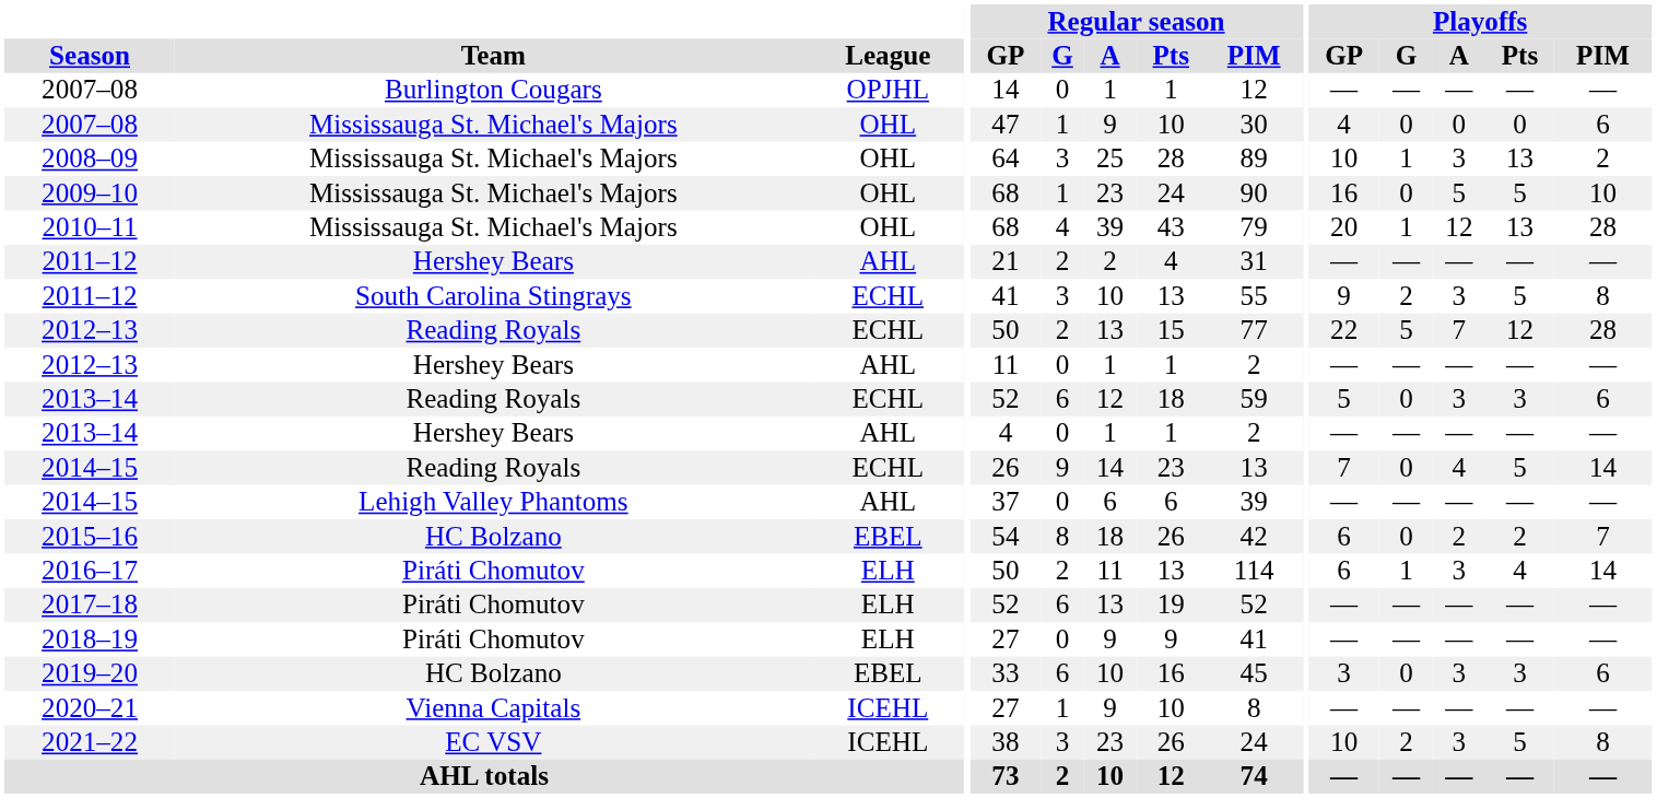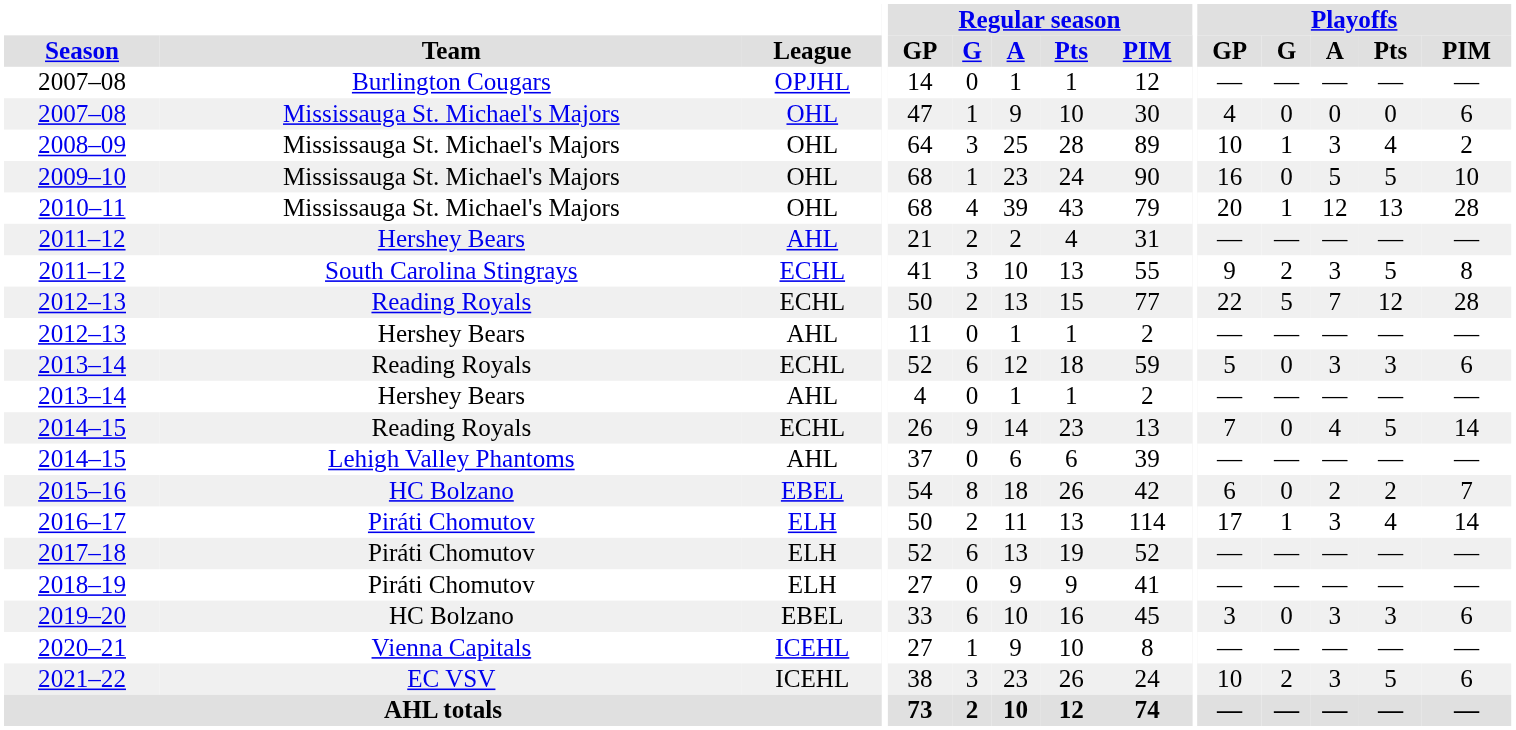2008–09 | Playoffs / Pts: 13 -> 4
2016–17 | Playoffs / GP: 6 -> 17
2021–22 | Playoffs / PIM: 8 -> 6
